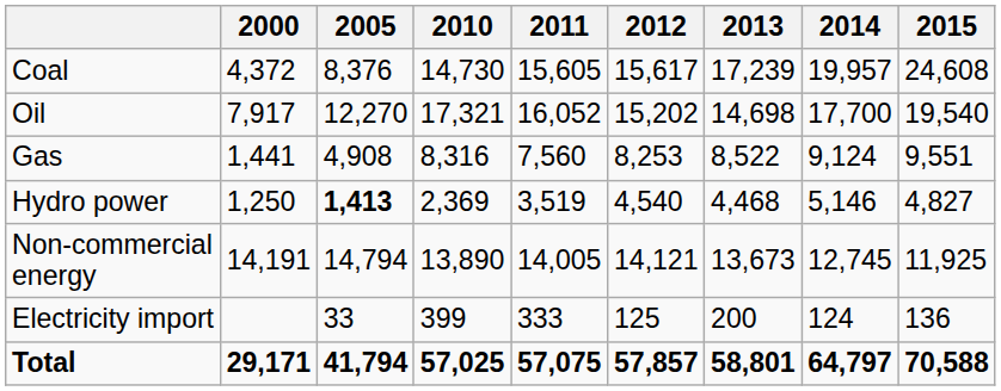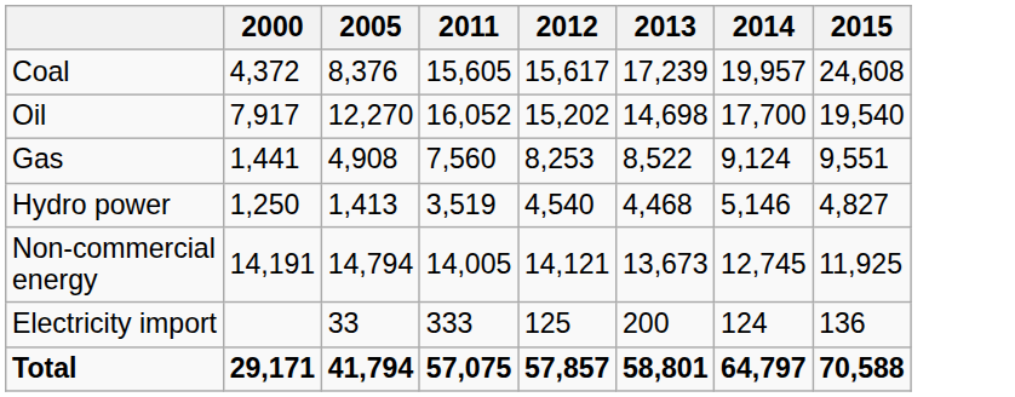- column: 2010 | 14,730 | 17,321 | 8,316 | 2,369 | 13,890 | 399 | 57,025
Hydro power | 2005: bold -> normal
